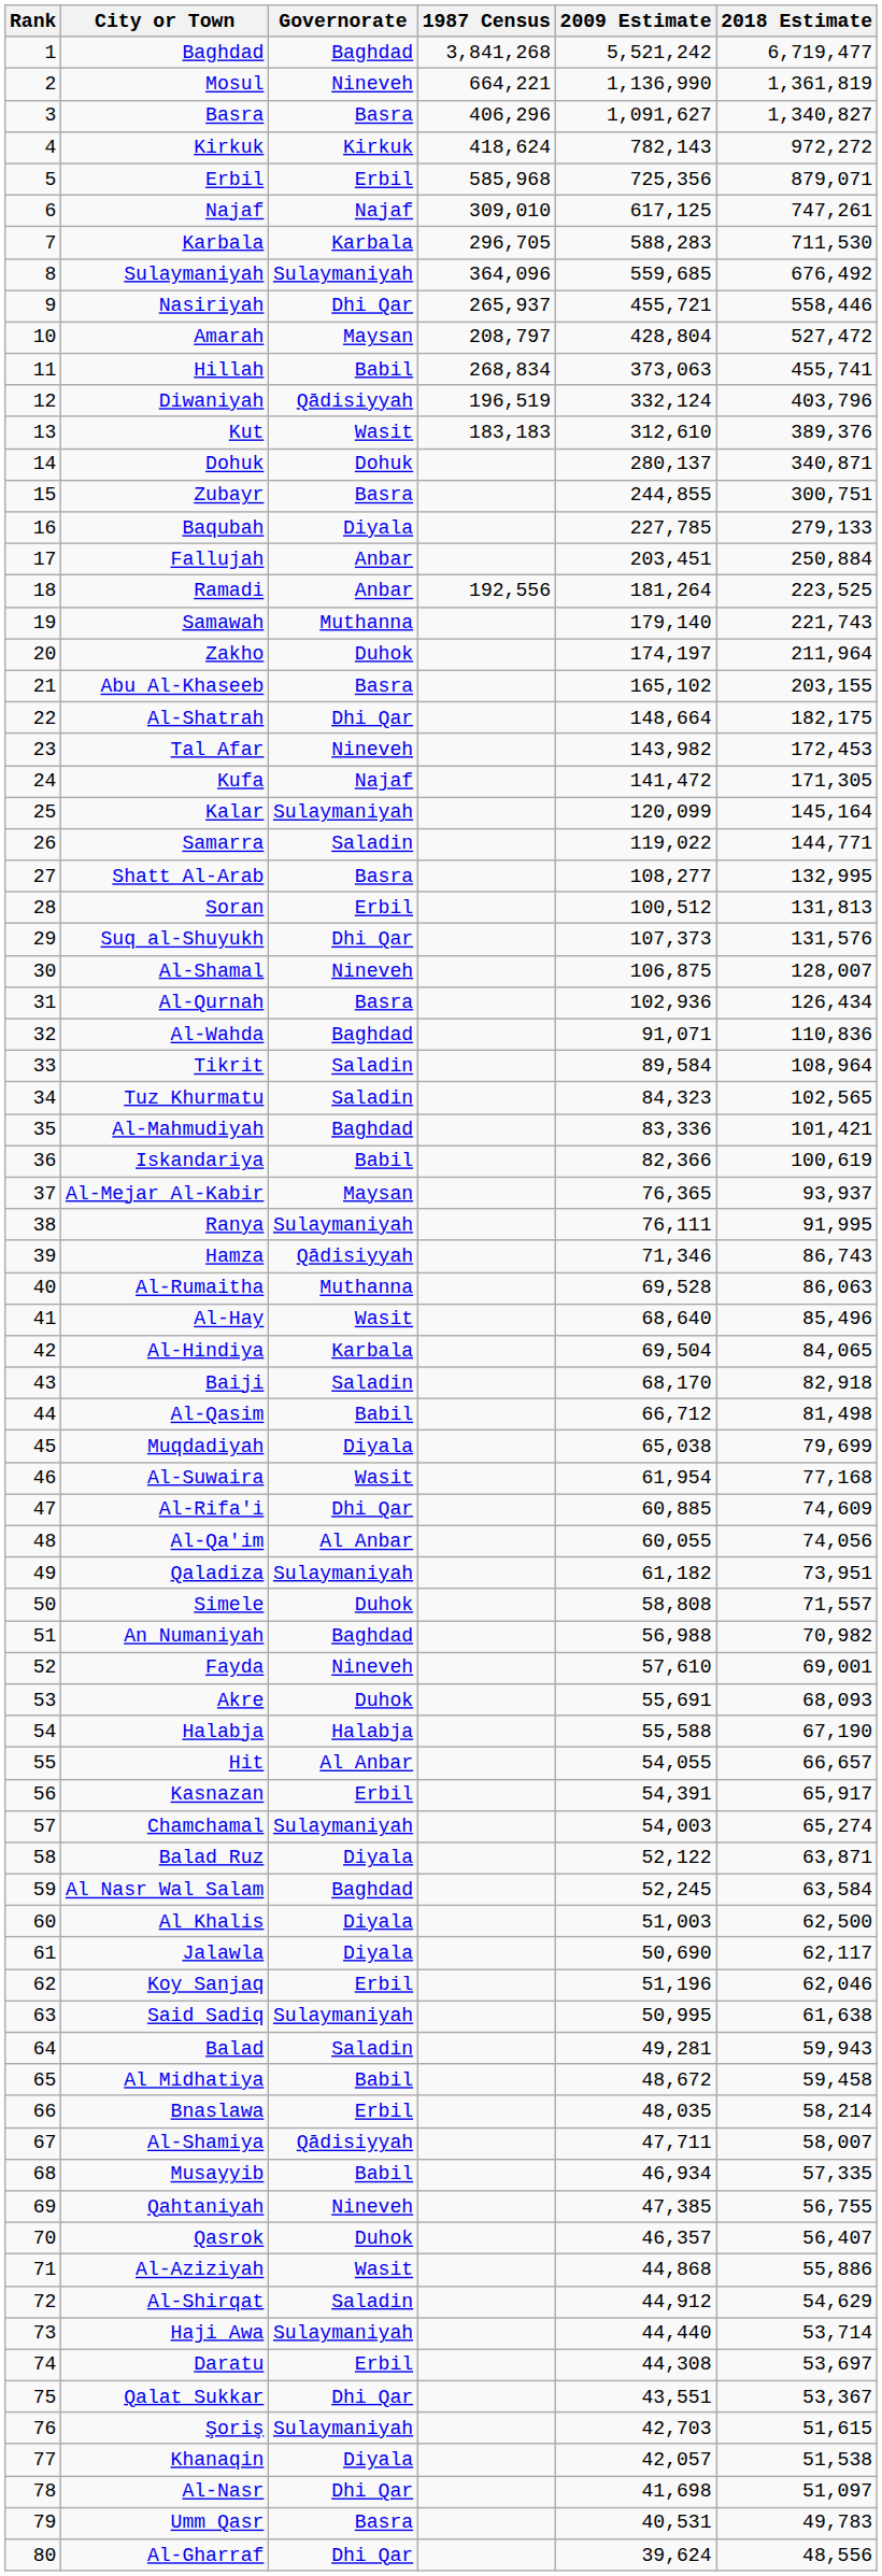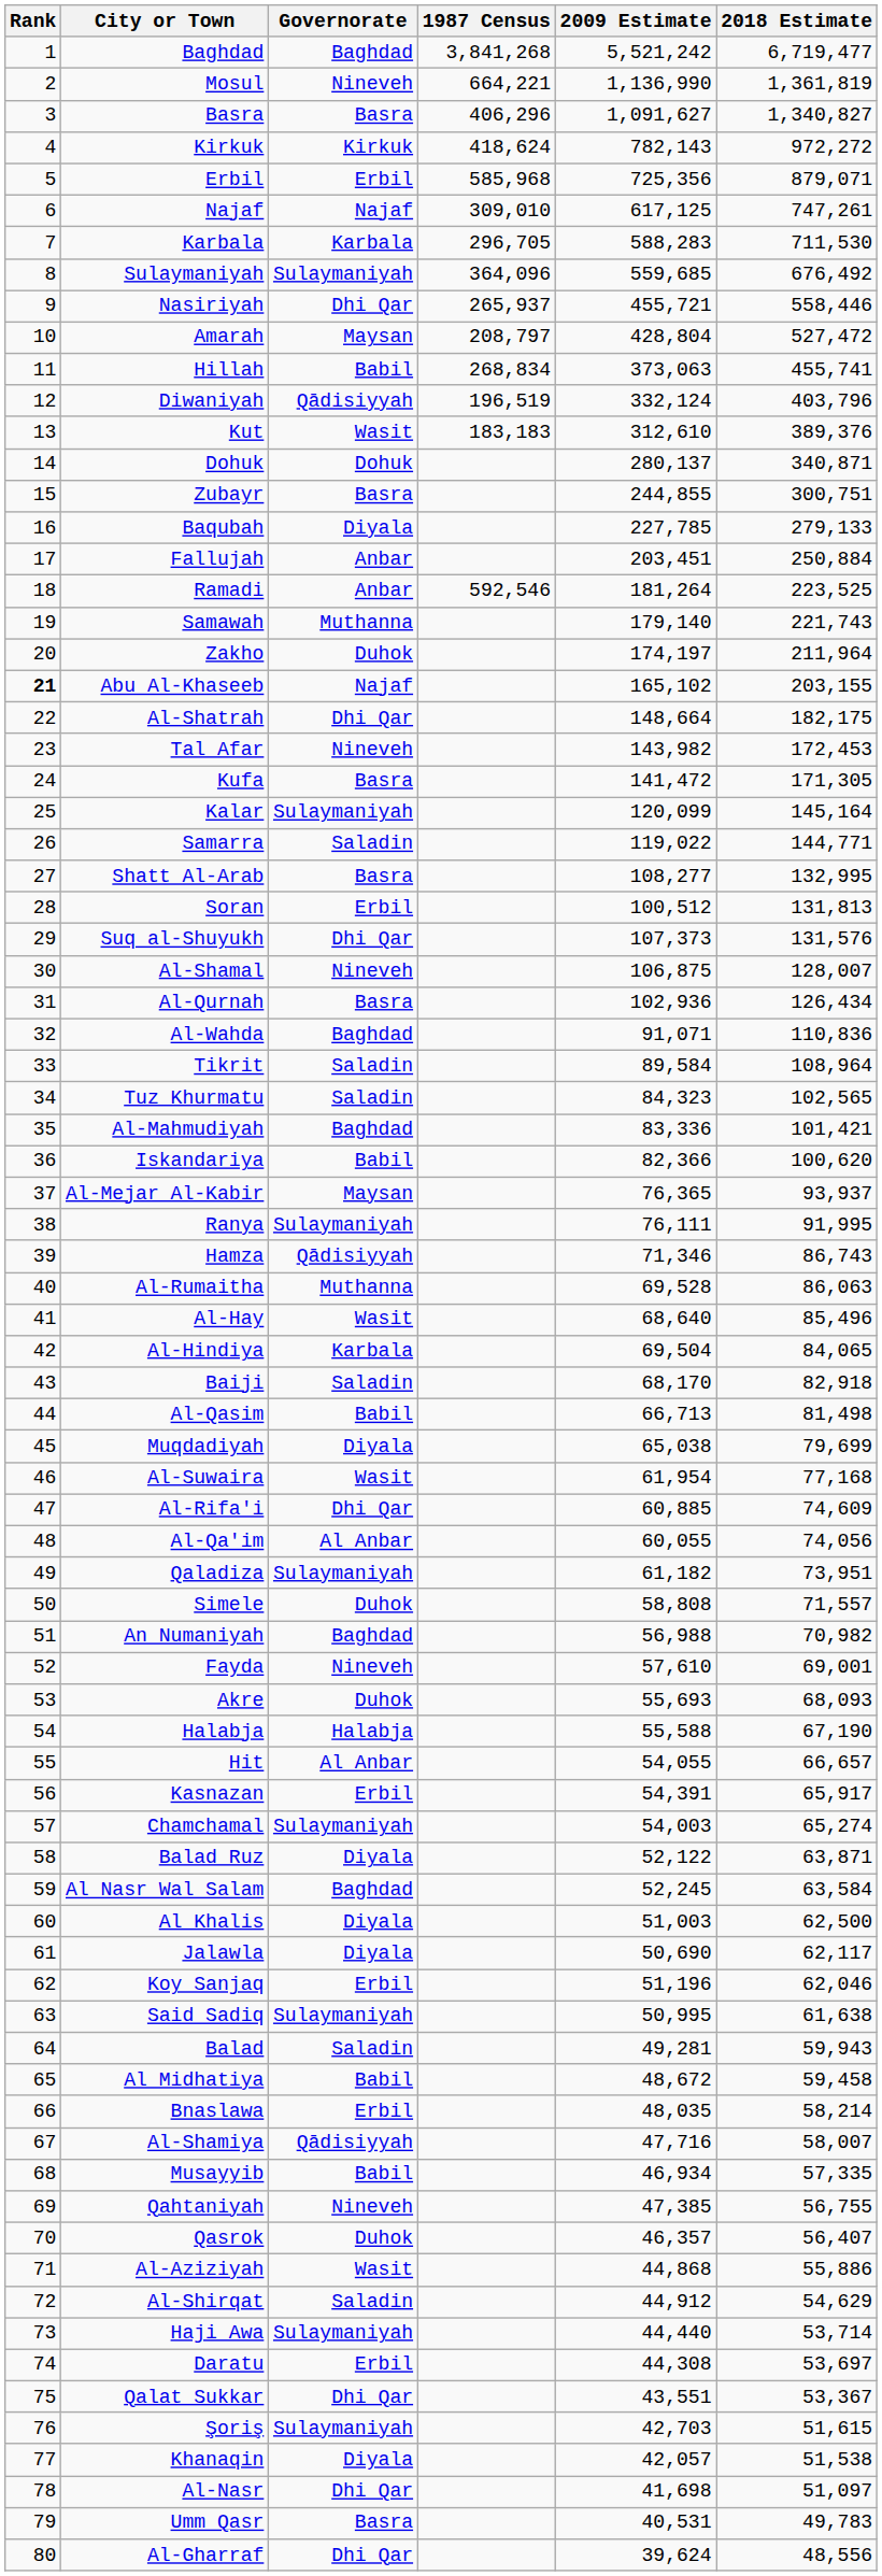Ramadi | 1987 Census: 192,556 -> 592,546
Abu Al-Khaseeb | Rank: normal -> bold
Abu Al-Khaseeb | Governorate: Basra -> Najaf
Kufa | Governorate: Najaf -> Basra
Iskandariya | 2018 Estimate: 100,619 -> 100,620
Al-Qasim | 2009 Estimate: 66,712 -> 66,713
Akre | 2009 Estimate: 55,691 -> 55,693
Al-Shamiya | 2009 Estimate: 47,711 -> 47,716
